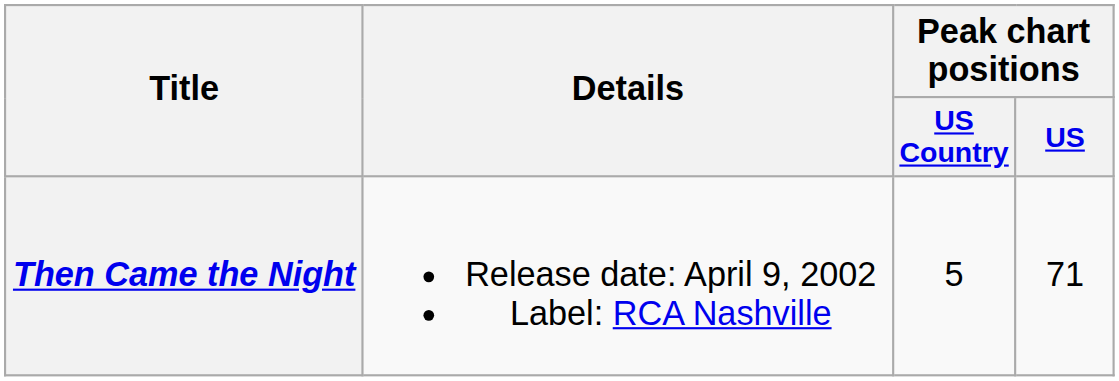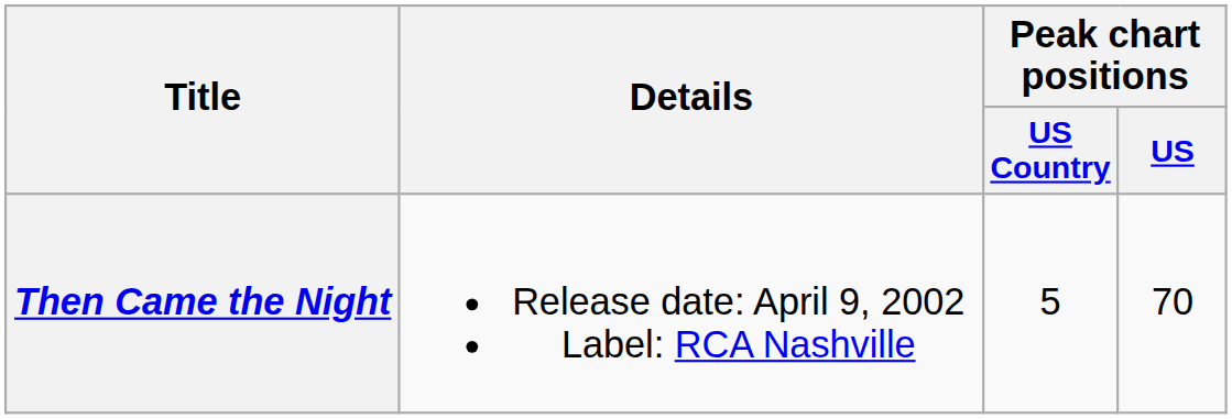Then Came the Night | Peak chart positions / US: 71 -> 70
